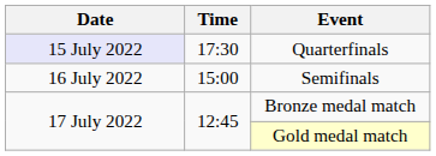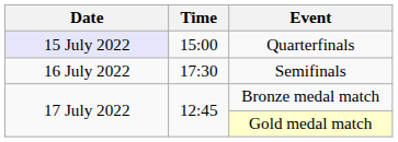Quarterfinals | Time: 17:30 -> 15:00
Semifinals | Time: 15:00 -> 17:30
